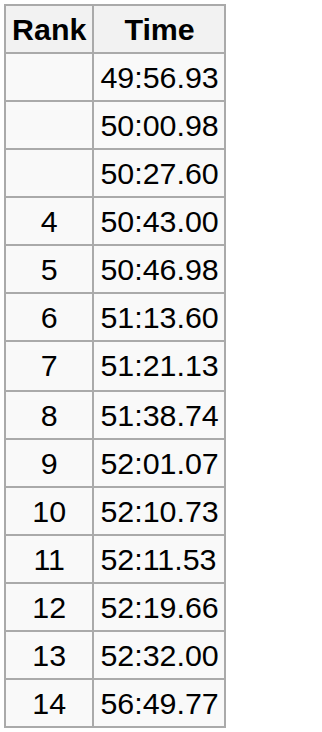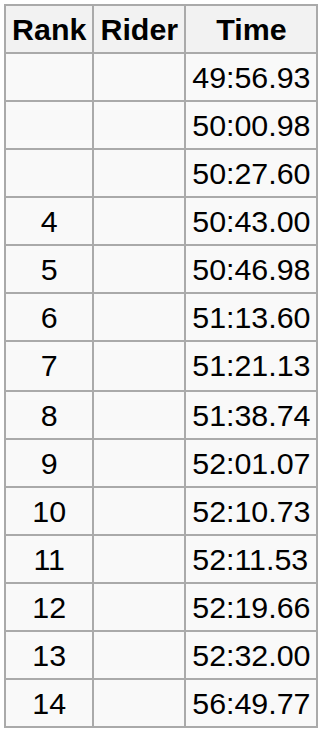+ column: Rider
